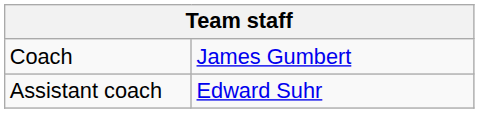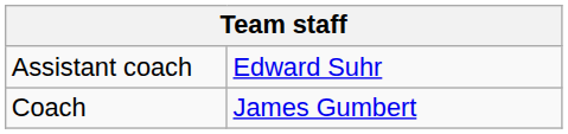rows swapped: Coach <-> Assistant coach
